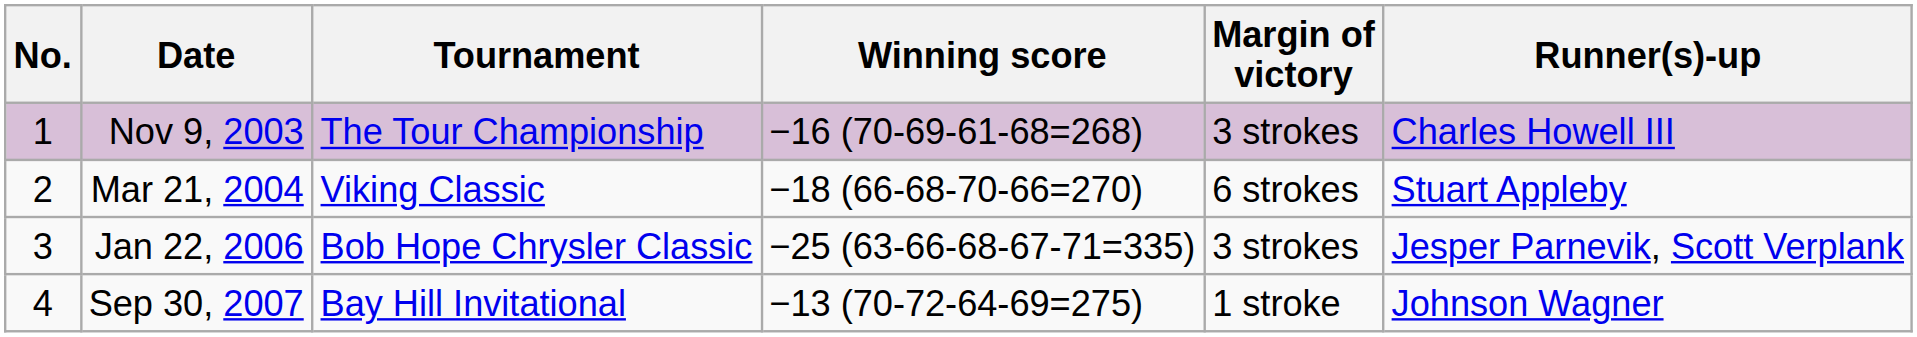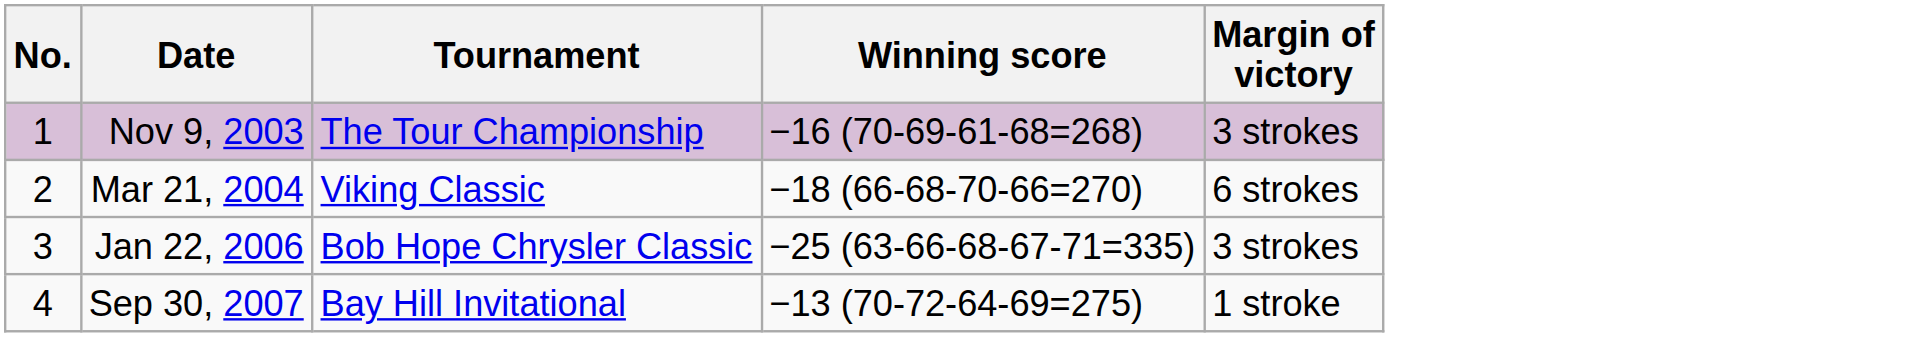- column: Runner(s)-up | Charles Howell III | Stuart Appleby | Jesper Parnevik, Scott Verplank | Johnson Wagner
